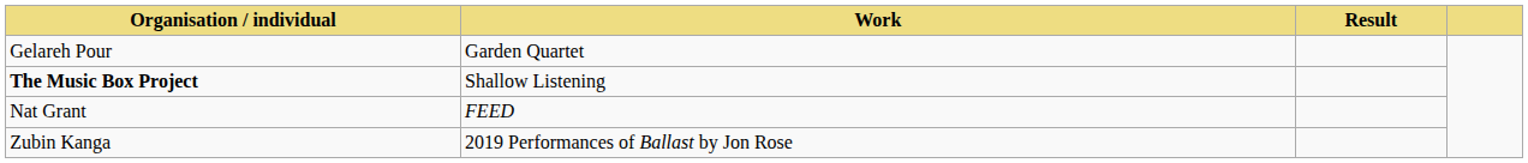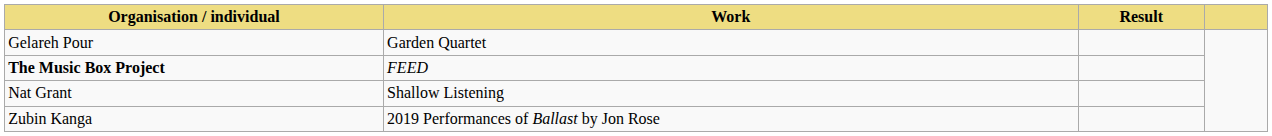The Music Box Project | Work: Shallow Listening -> FEED
Nat Grant | Work: FEED -> Shallow Listening
